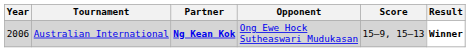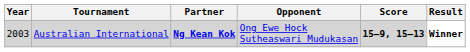Australian International | Year: 2006 -> 2003
Australian International | Score: normal -> bold
